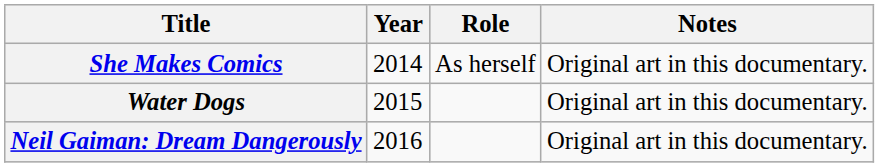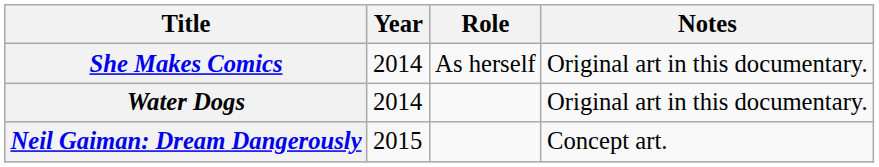Water Dogs | Year: 2015 -> 2014
Neil Gaiman: Dream Dangerously | Year: 2016 -> 2015
Neil Gaiman: Dream Dangerously | Notes: Original art in this documentary. -> Concept art.
